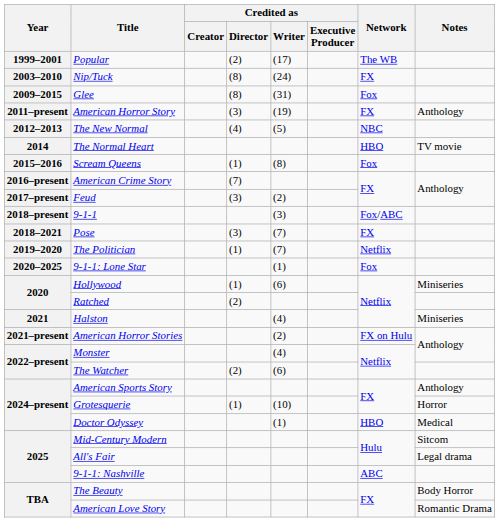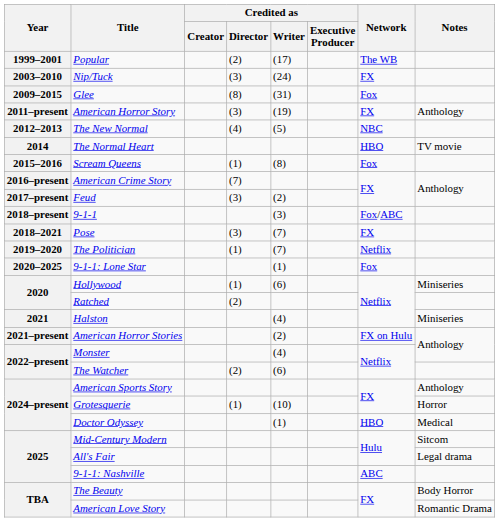Nip/Tuck | Credited as / Director: (8) -> (3)
